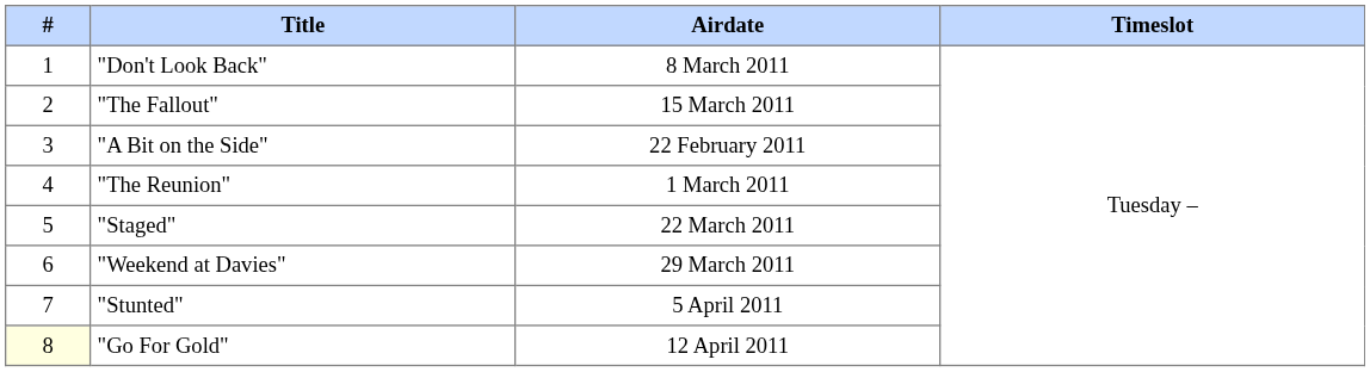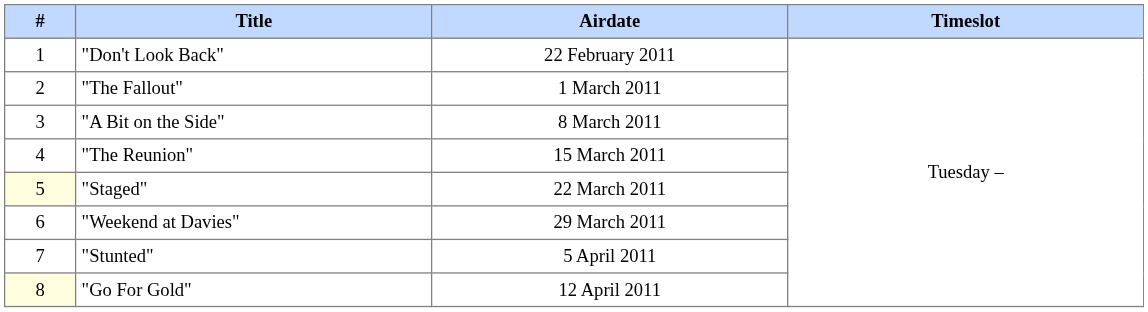"Don't Look Back" | Airdate: 8 March 2011 -> 22 February 2011
"The Fallout" | Airdate: 15 March 2011 -> 1 March 2011
"A Bit on the Side" | Airdate: 22 February 2011 -> 8 March 2011
"The Reunion" | Airdate: 1 March 2011 -> 15 March 2011
"Staged" | #: no background -> lightyellow background
